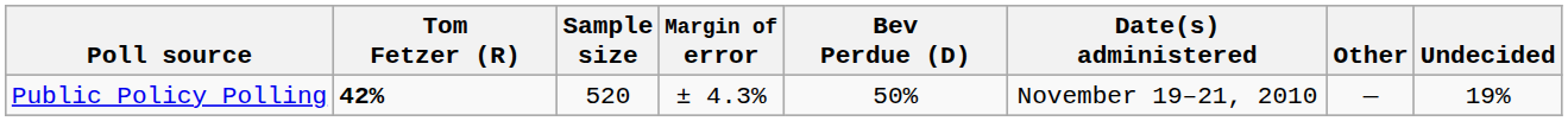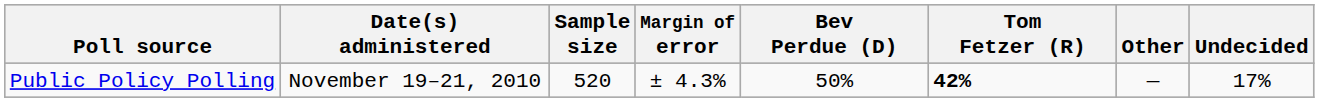columns swapped: Date(s) administered <-> Tom Fetzer (R)
Public Policy Polling | Undecided: 19% -> 17%
